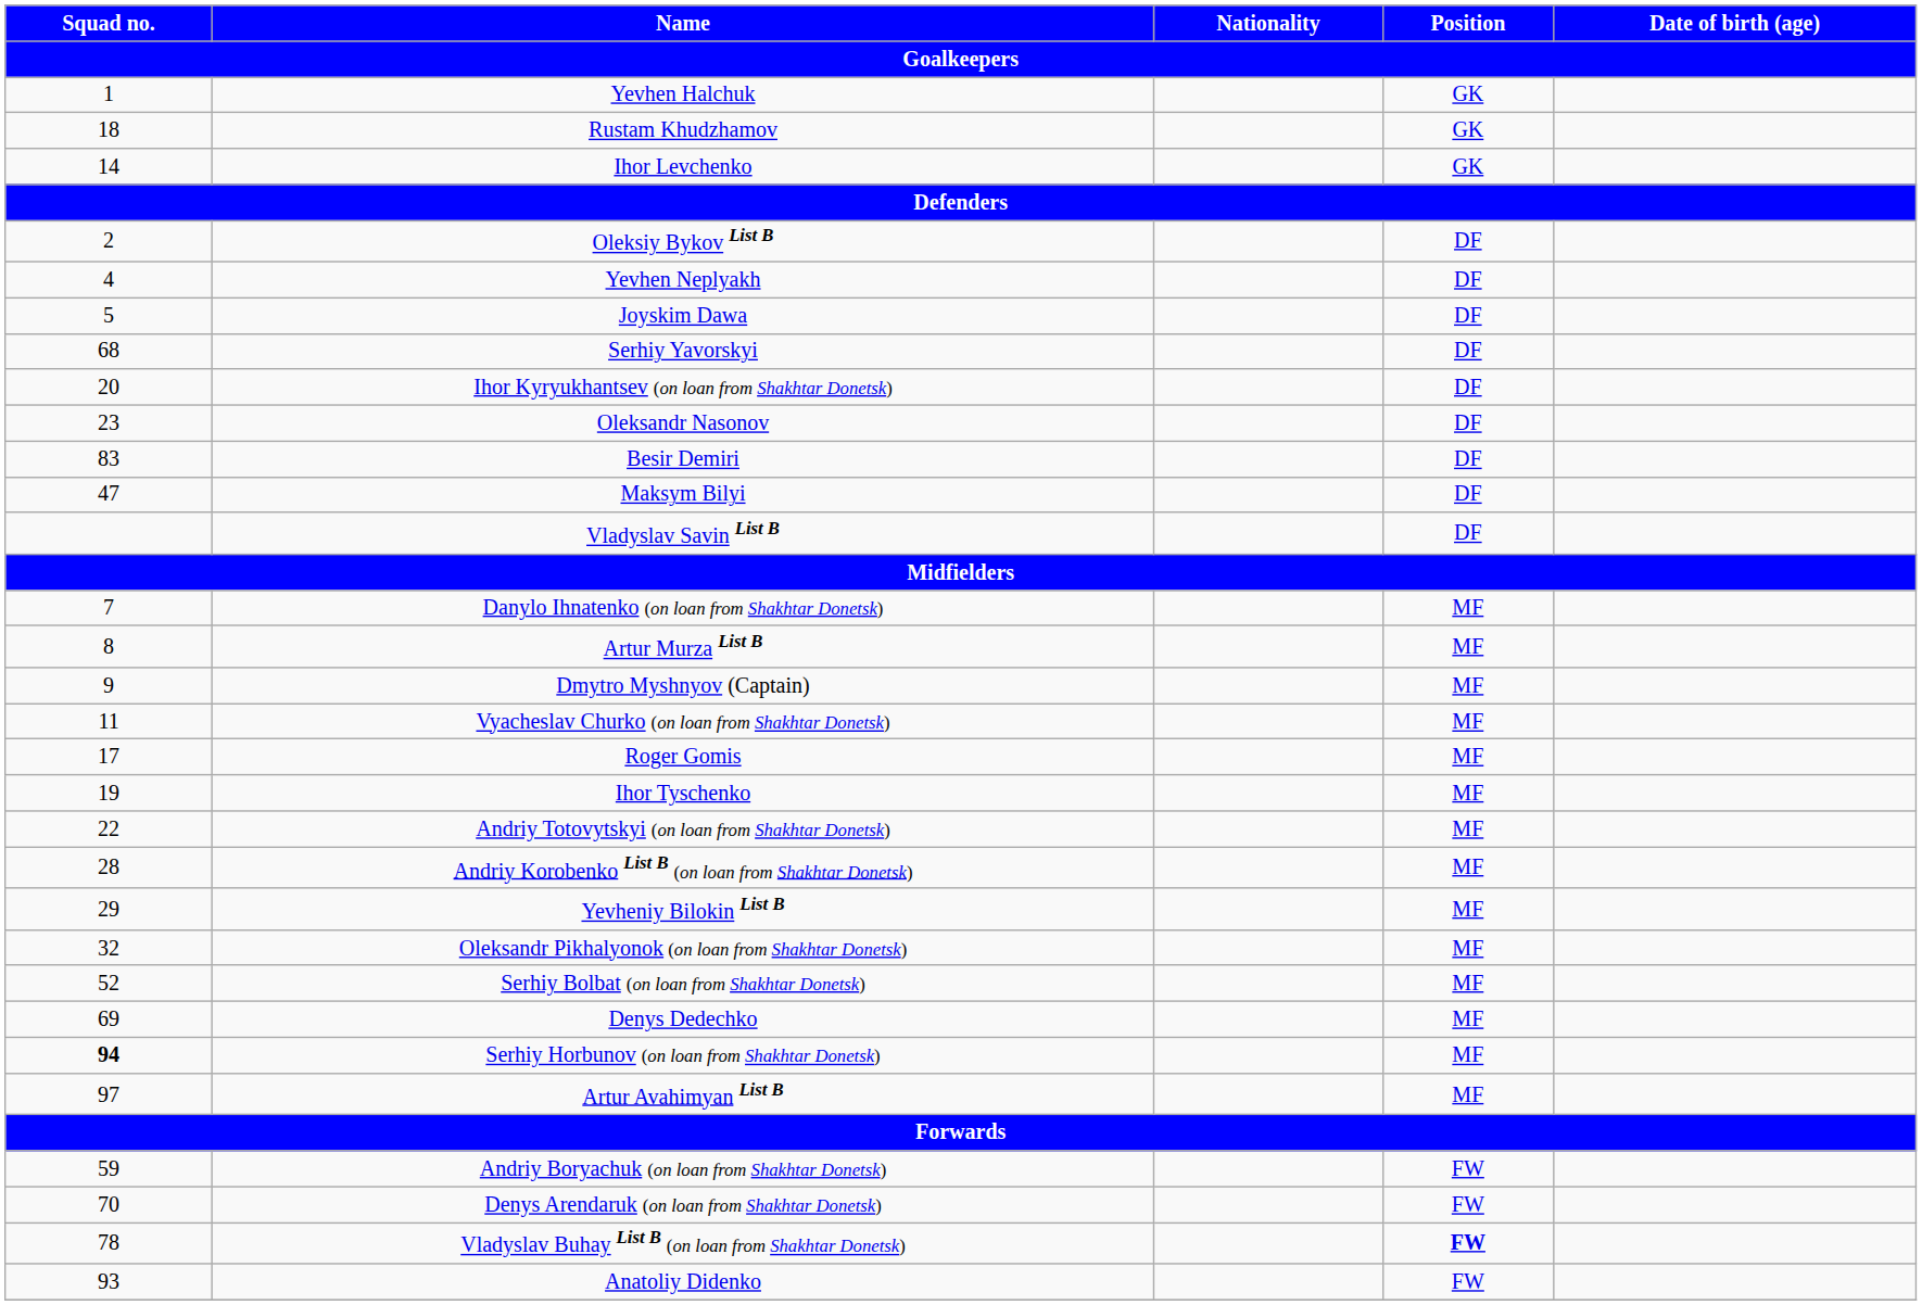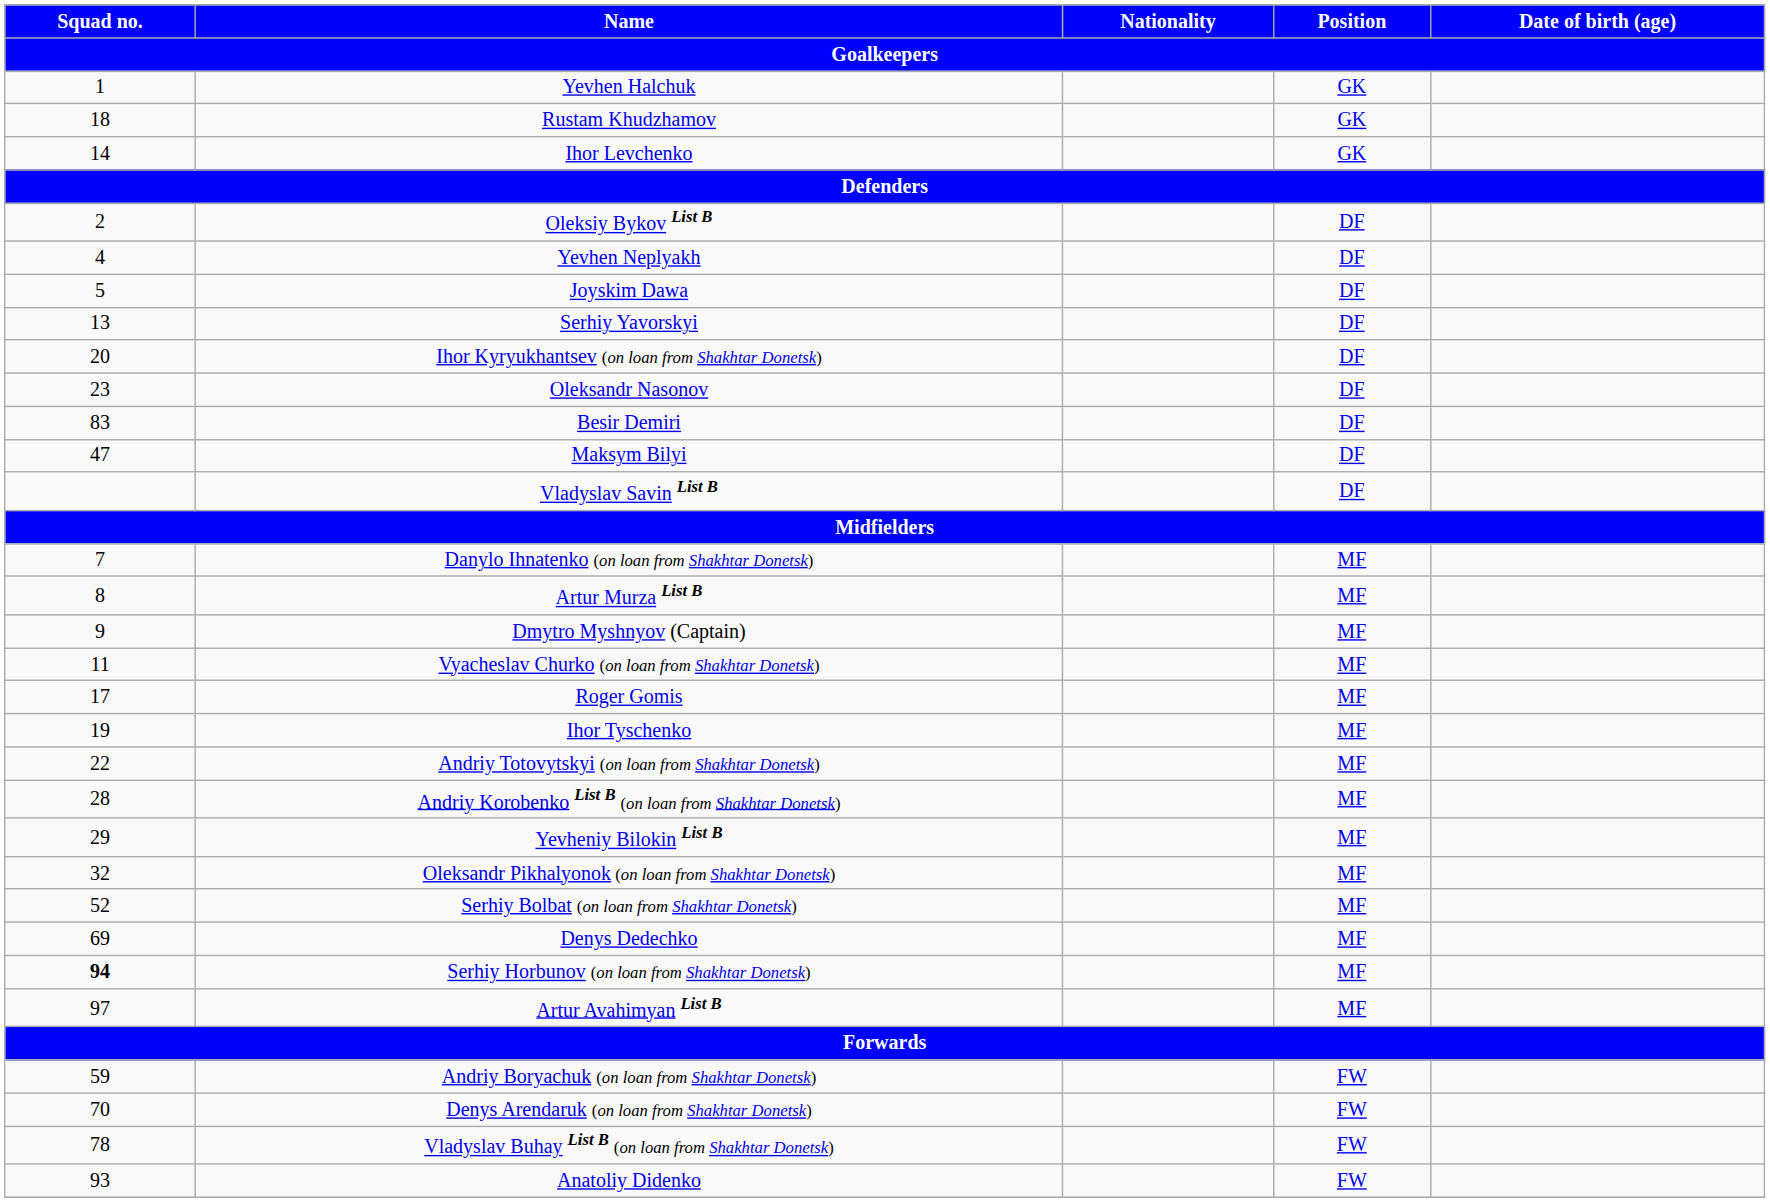Serhiy Yavorskyi | Squad no. / Goalkeepers: 68 -> 13
Vladyslav Buhay List B (on loan from Shakhtar Donetsk) | Position / Goalkeepers: bold -> normal
